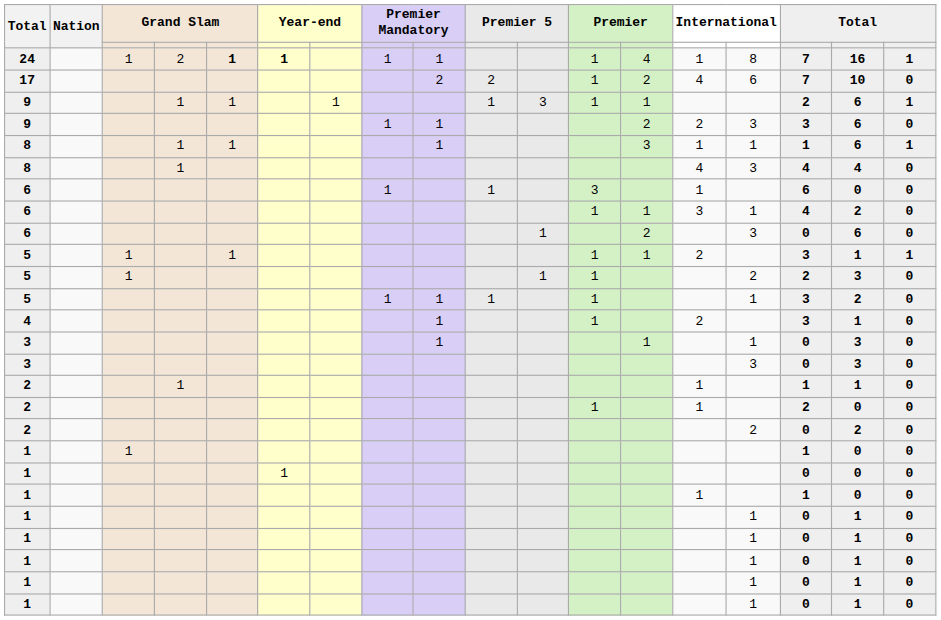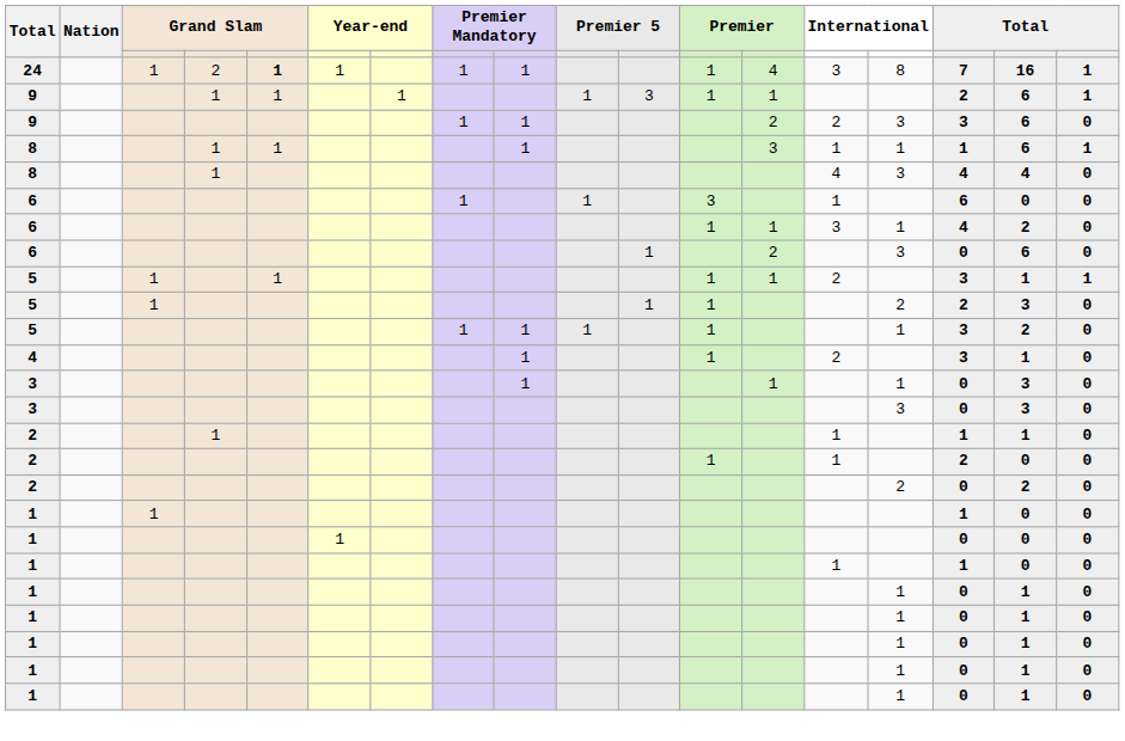24 | column 6: bold -> normal
24 | column 14: 1 -> 3
- row: 17 | 2 | 2 | 1 | 2 | 4 | 6 | 7 | 10 | 0
